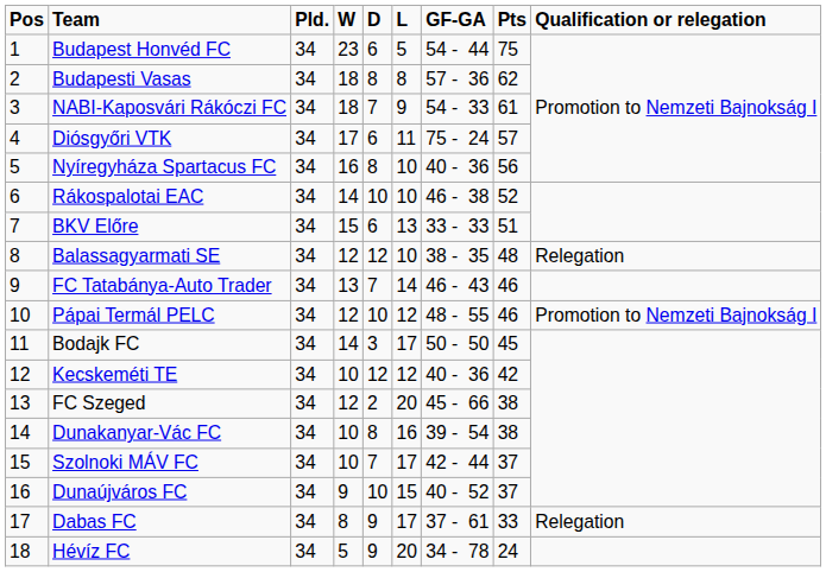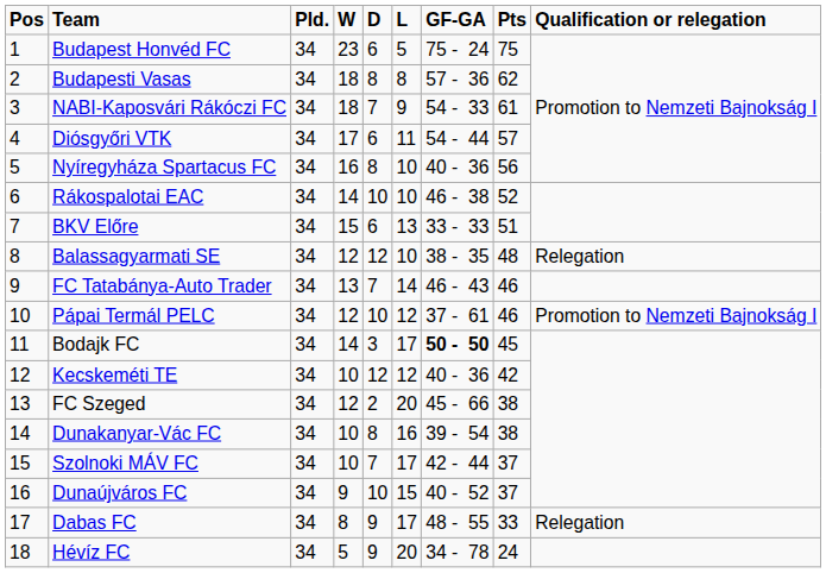Budapest Honvéd FC | GF-GA: 54 - 44 -> 75 - 24
Diósgyőri VTK | GF-GA: 75 - 24 -> 54 - 44
Pápai Termál PELC | GF-GA: 48 - 55 -> 37 - 61
Bodajk FC | GF-GA: normal -> bold
Dabas FC | GF-GA: 37 - 61 -> 48 - 55
